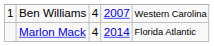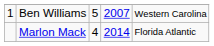Ben Williams | column 3: 4 -> 5
